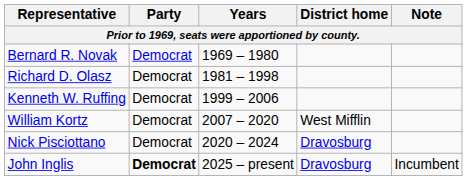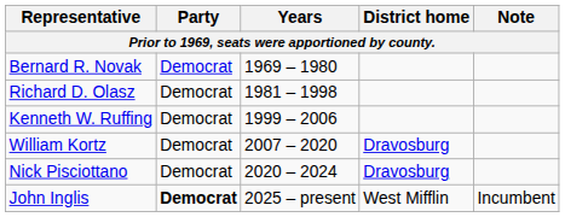William Kortz | District home: West Mifflin -> Dravosburg
John Inglis | District home: Dravosburg -> West Mifflin
